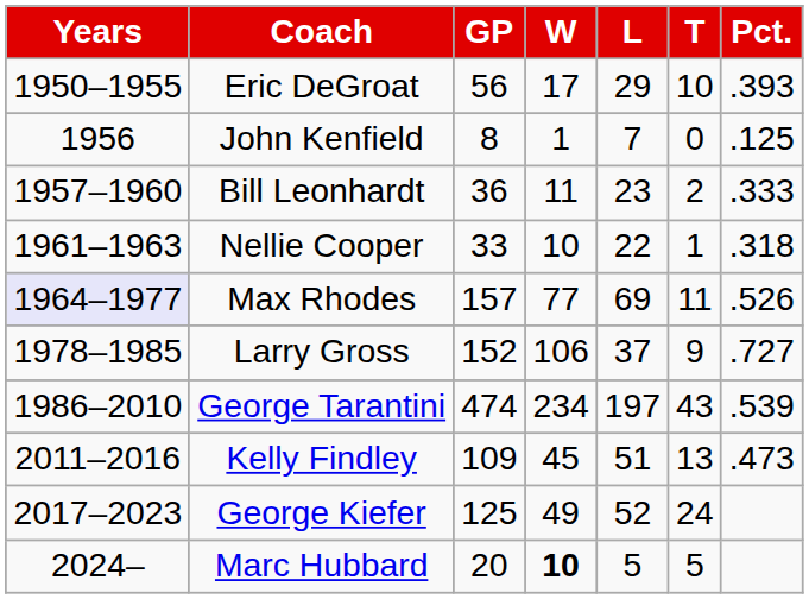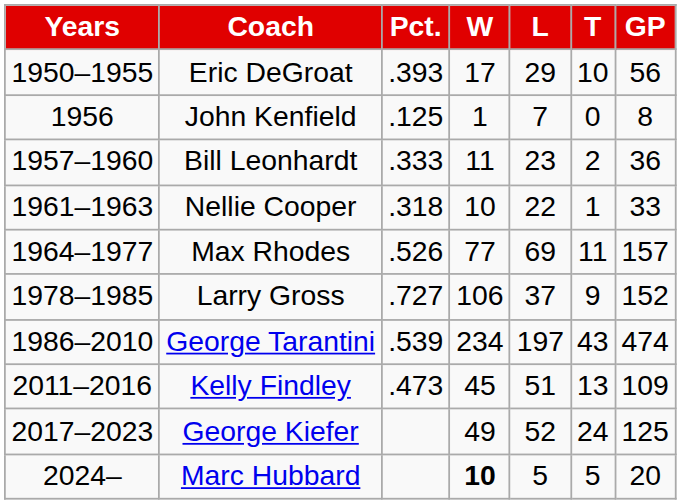columns swapped: GP <-> Pct.
Max Rhodes | Years: lavender background -> no background
